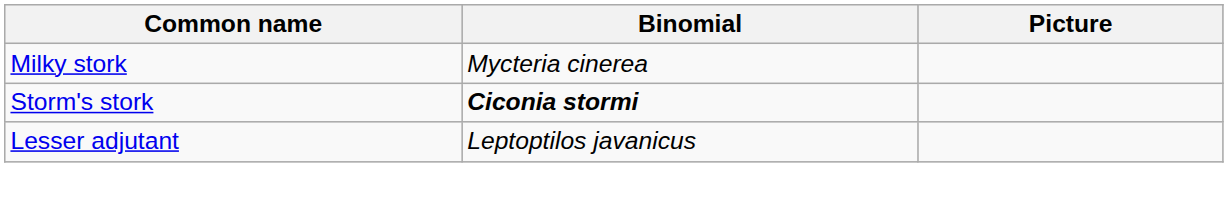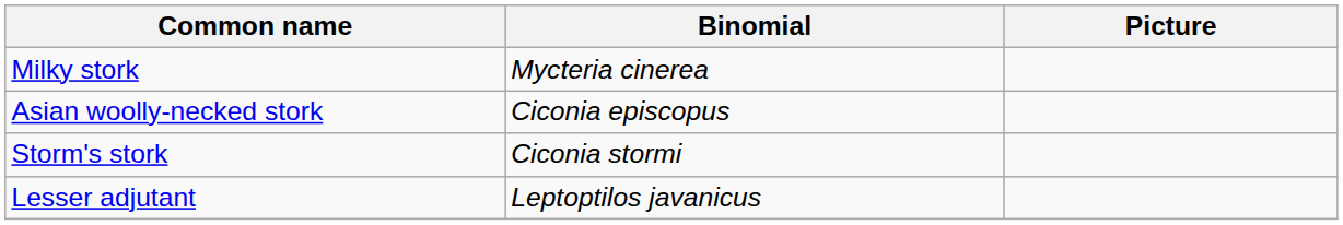+ row: Asian woolly-necked stork | Ciconia episcopus
Storm's stork | Binomial: bold -> normal
